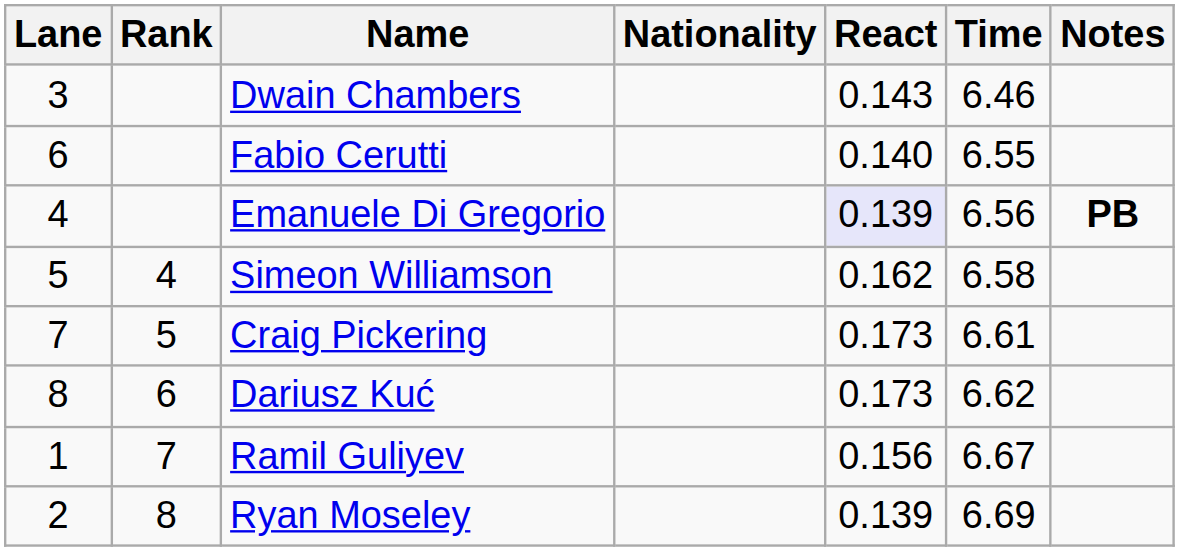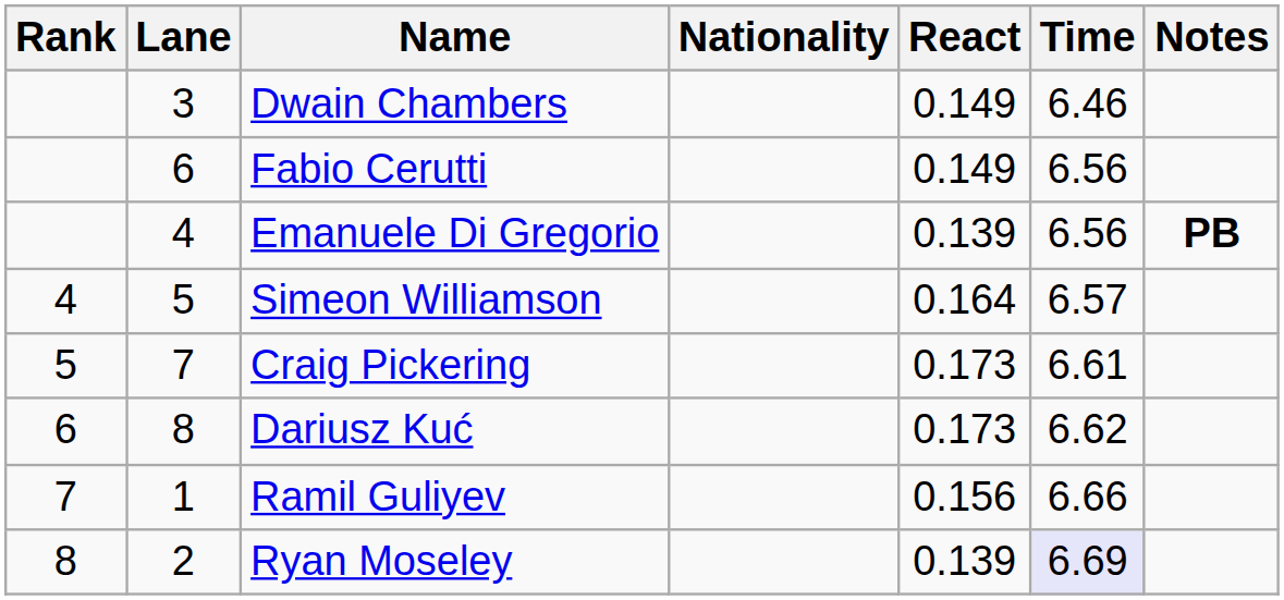columns swapped: Rank <-> Lane
Dwain Chambers | React: 0.143 -> 0.149
Fabio Cerutti | React: 0.140 -> 0.149
Fabio Cerutti | Time: 6.55 -> 6.56
Emanuele Di Gregorio | React: lavender background -> no background
Simeon Williamson | React: 0.162 -> 0.164
Simeon Williamson | Time: 6.58 -> 6.57
Ramil Guliyev | Time: 6.67 -> 6.66
Ryan Moseley | Time: no background -> lavender background
